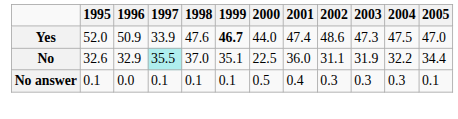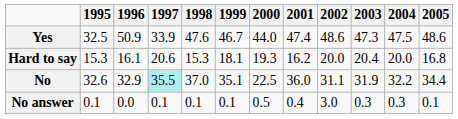Yes | 1995: 52.0 -> 32.5
Yes | 1999: bold -> normal
Yes | 2005: 47.0 -> 48.6
+ row: Hard to say | 15.3 | 16.1 | 20.6 | 15.3 | 18.1 | 19.3 | 16.2 | 20.0 | 20.4 | 20.0 | 16.8
No answer | 2002: 0.3 -> 3.0
